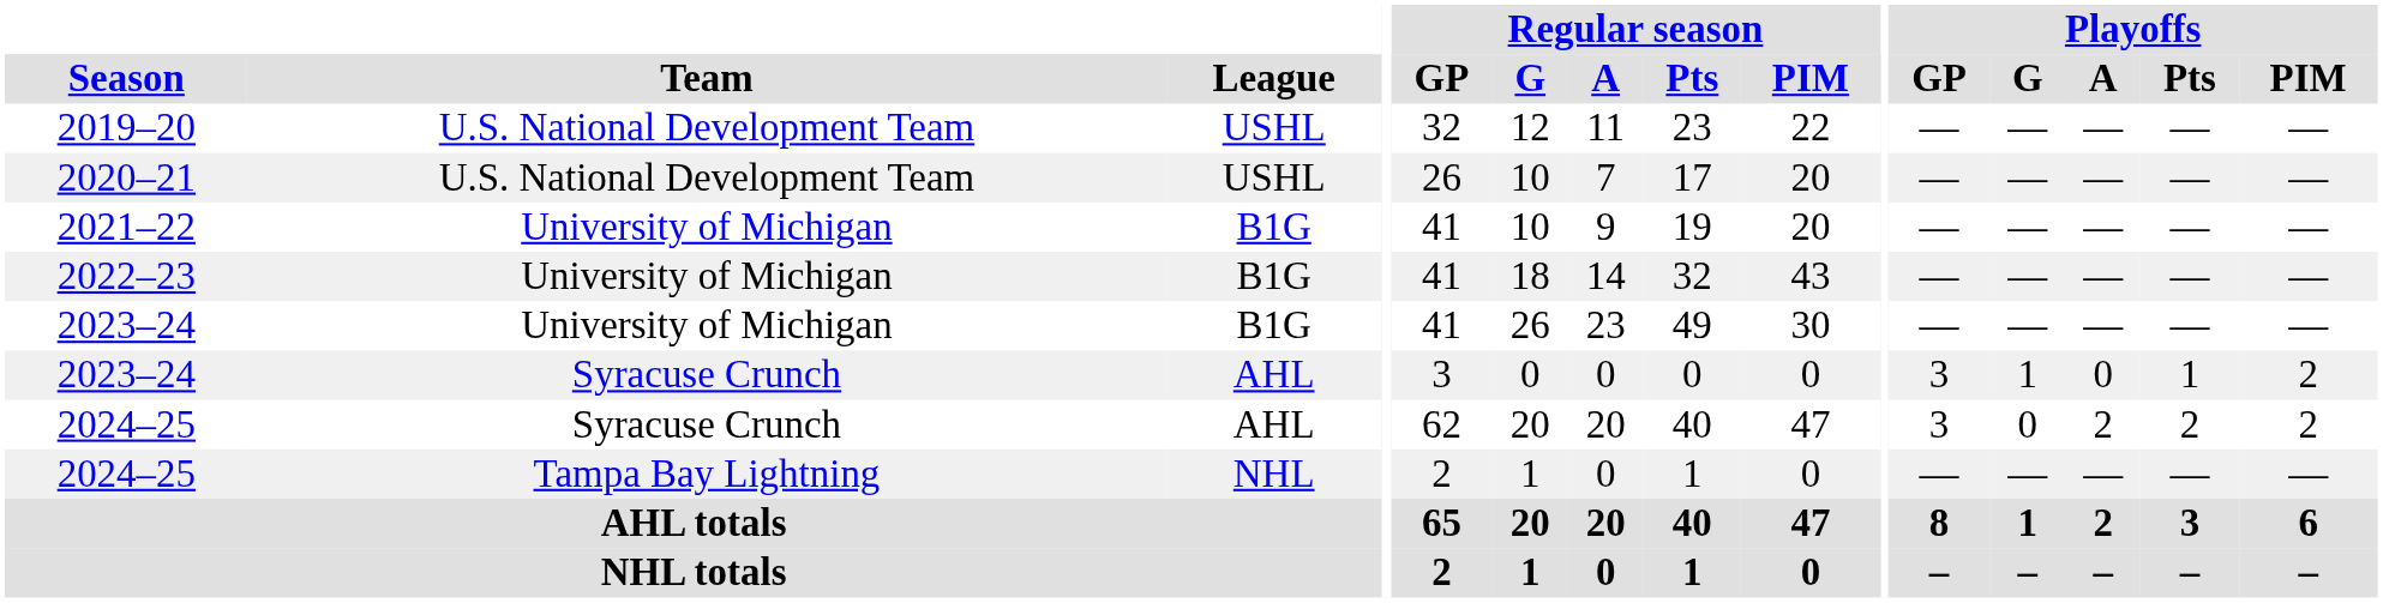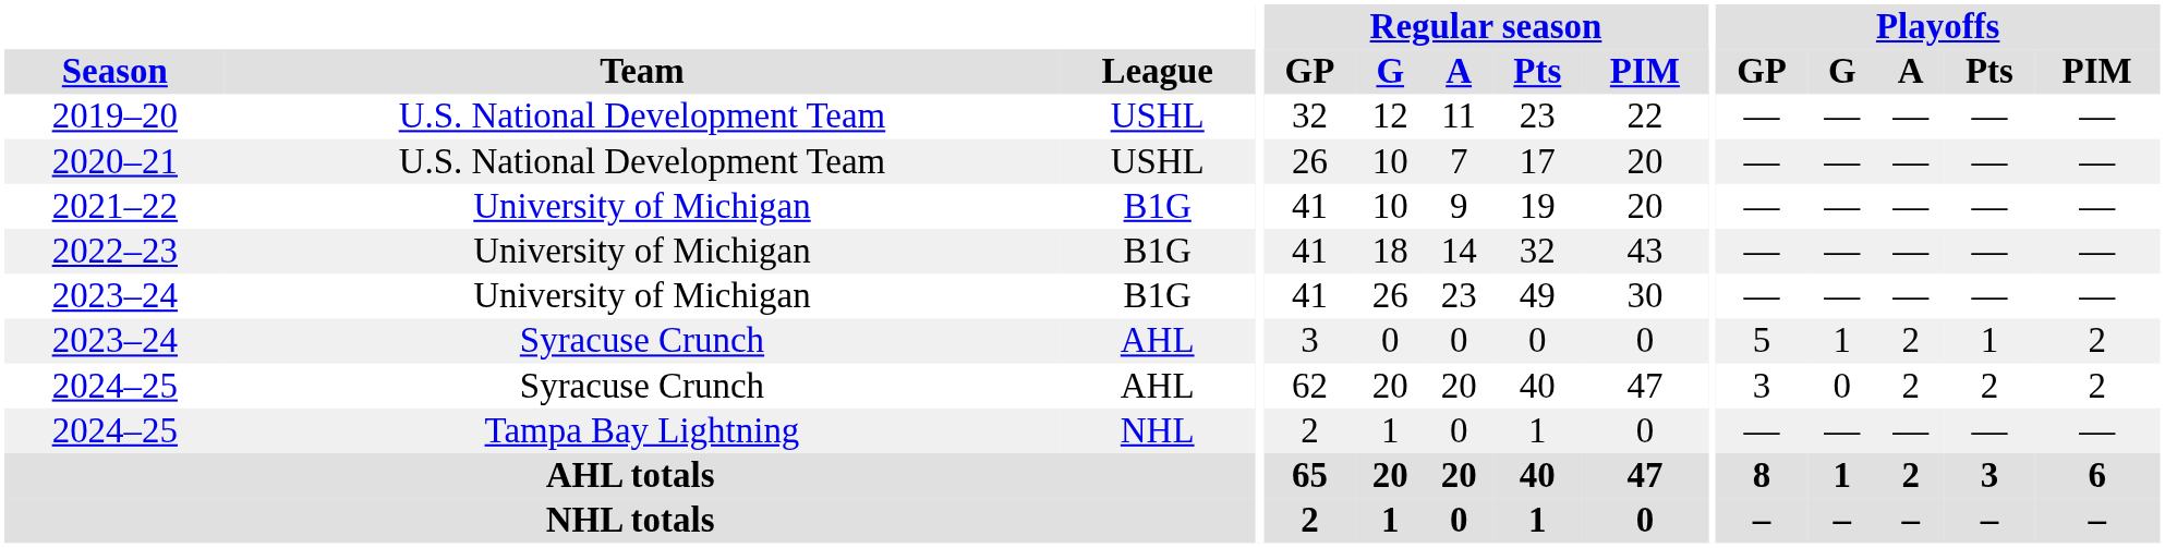2023–24 / Syracuse Crunch | Playoffs / GP: 3 -> 5
2023–24 / Syracuse Crunch | Playoffs / A: 0 -> 2
